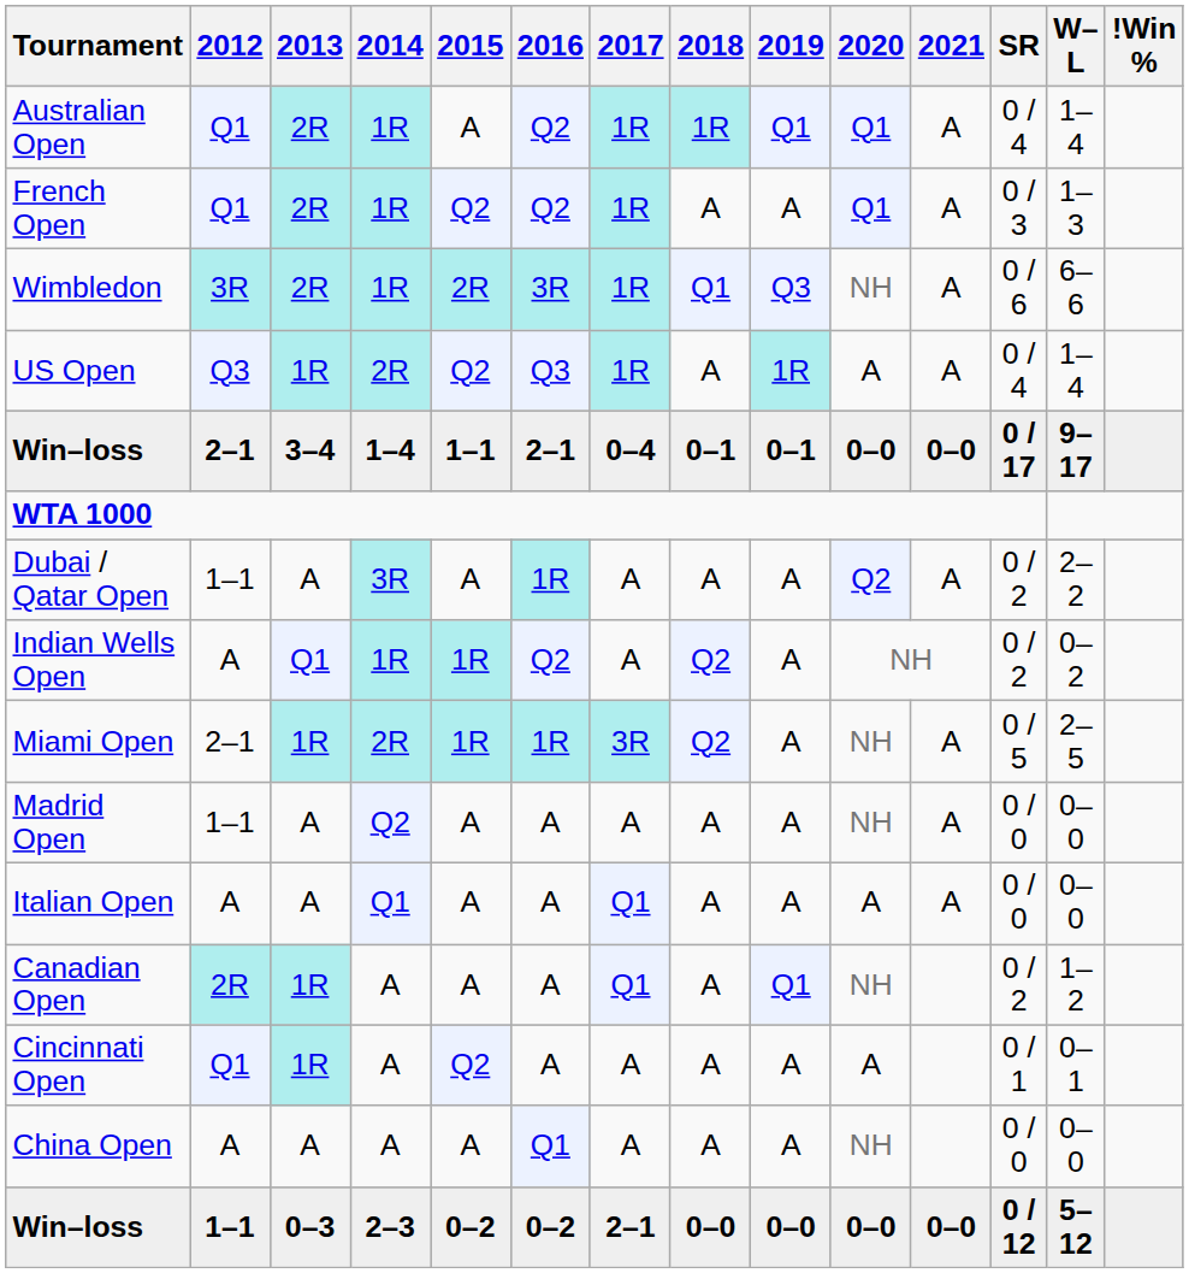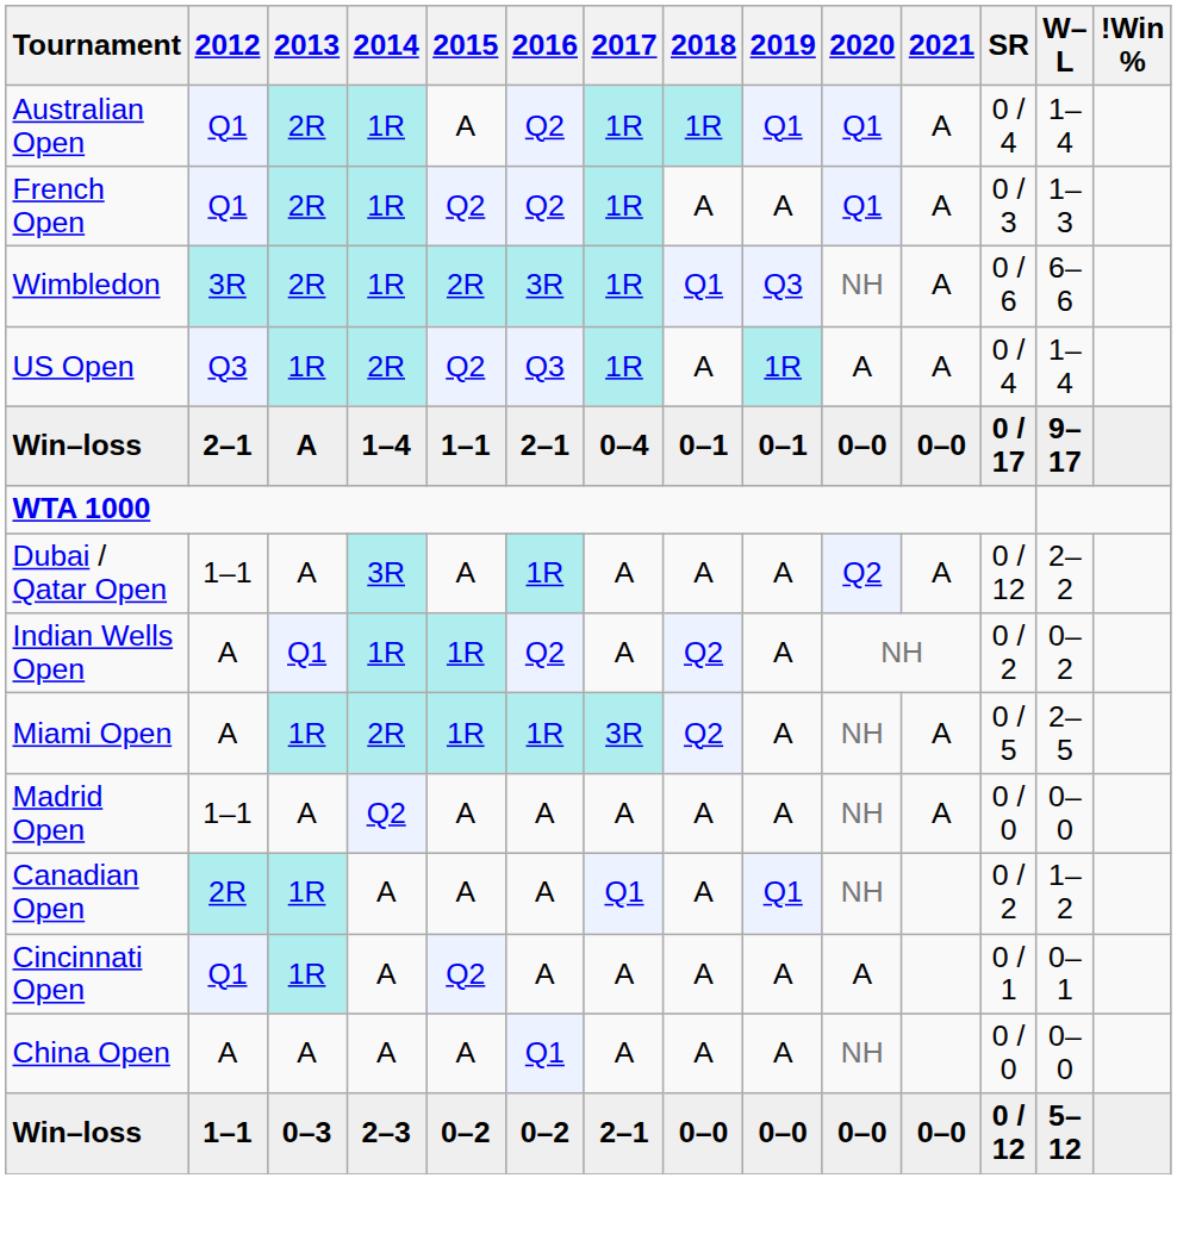Win–loss / 1–4 | 2013: 3–4 -> A
Dubai / Qatar Open | SR: 0 / 2 -> 0 / 12
Miami Open | 2012: 2–1 -> A
- row: Italian Open | A | A | Q1 | A | A | Q1 | A | A | A | A | 0 / 0 | 0–0
